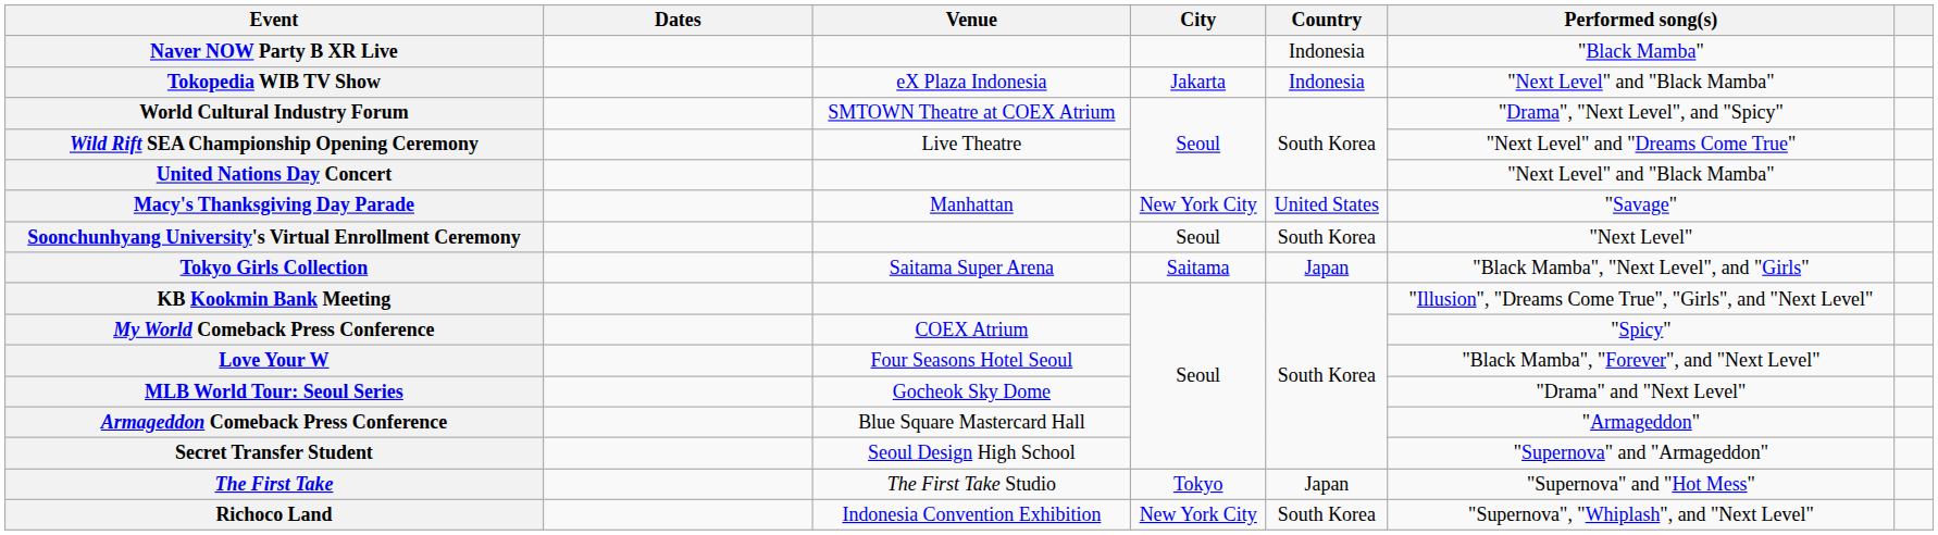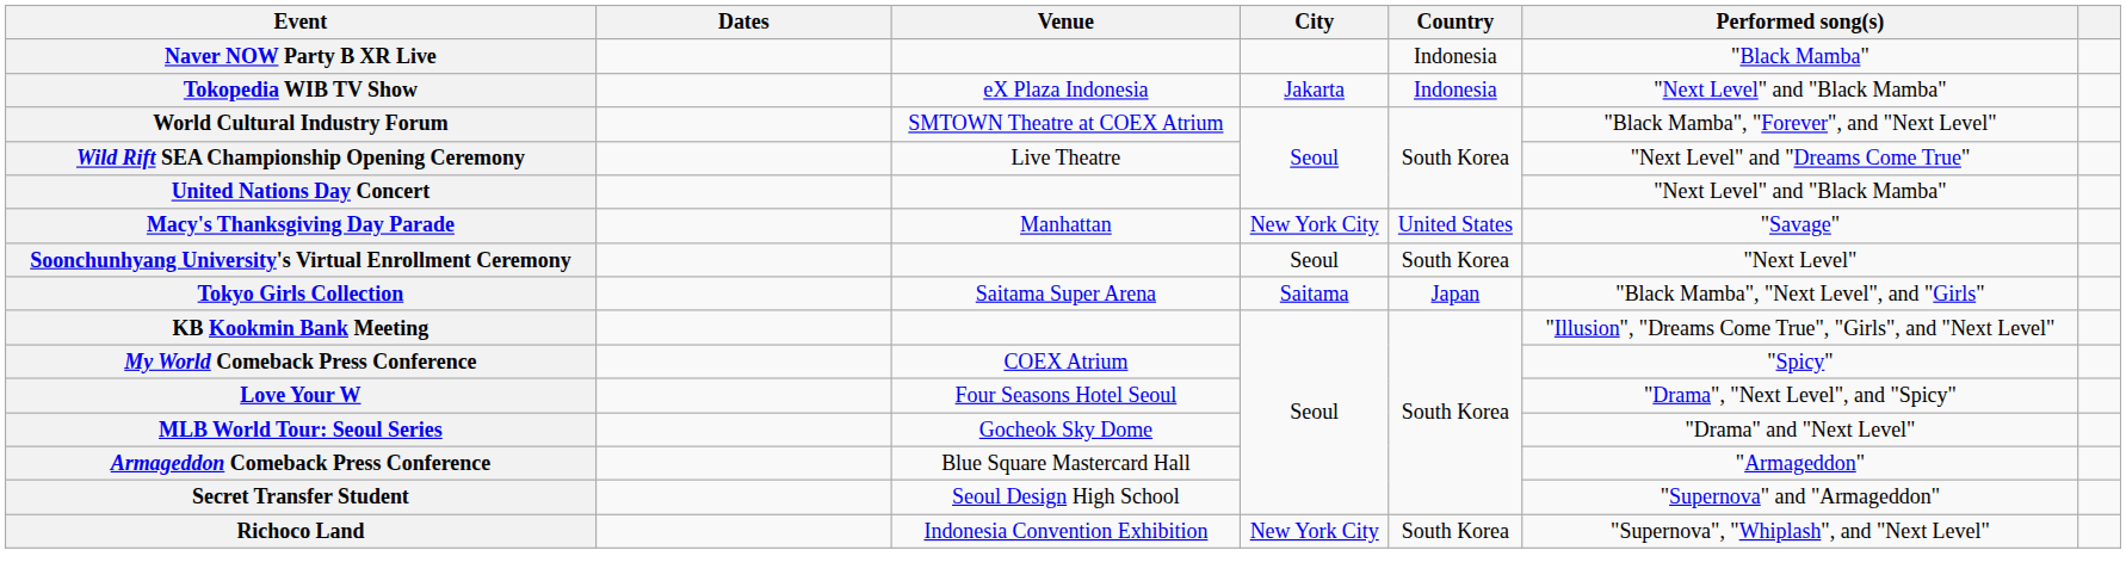World Cultural Industry Forum | Performed song(s): "Drama", "Next Level", and "Spicy" -> "Black Mamba", "Forever", and "Next Level"
Love Your W | Performed song(s): "Black Mamba", "Forever", and "Next Level" -> "Drama", "Next Level", and "Spicy"
- row: The First Take | The First Take Studio | Tokyo | Japan | "Supernova" and "Hot Mess"
